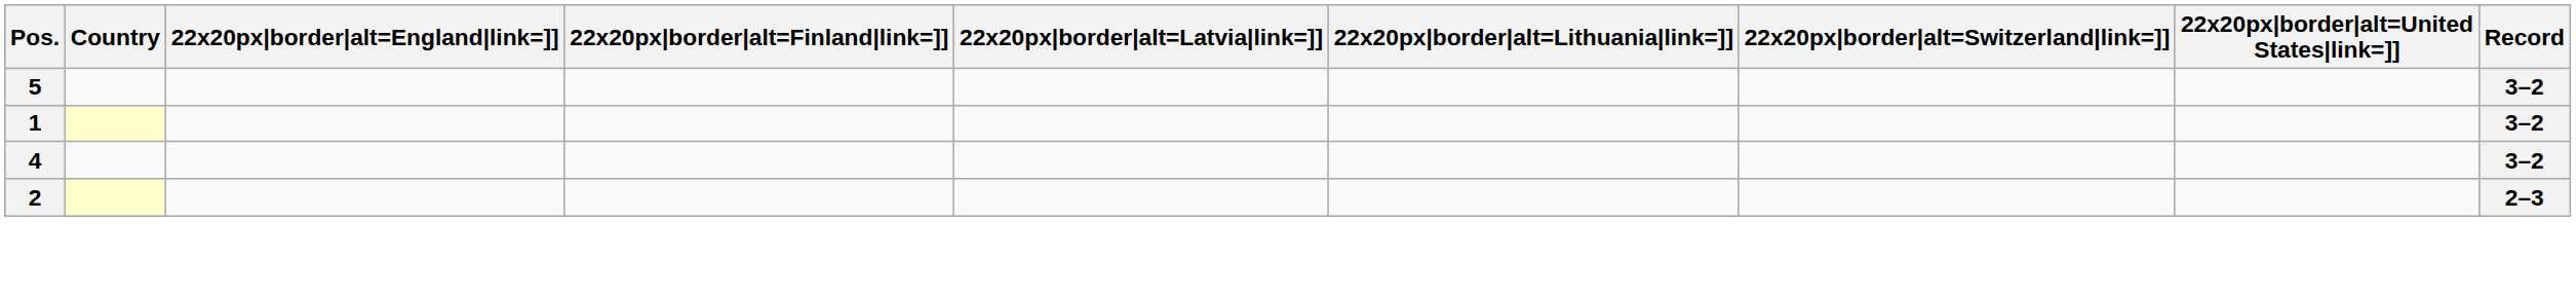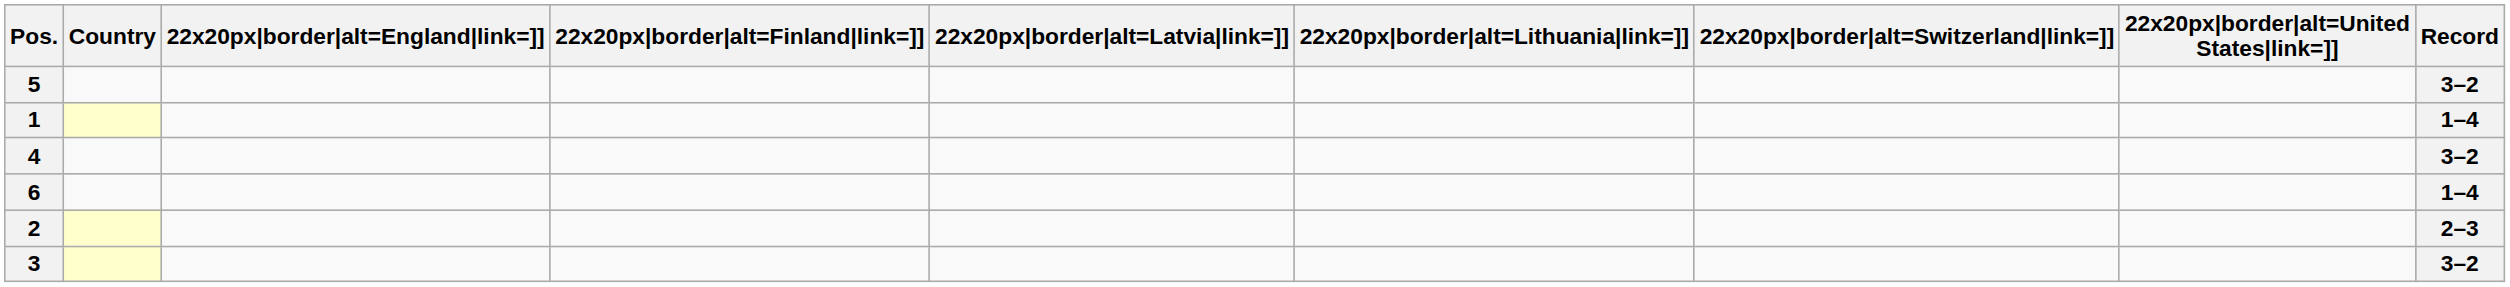1 | Record: 3–2 -> 1–4
+ row: 6 | 1–4
+ row: 3 | 3–2
